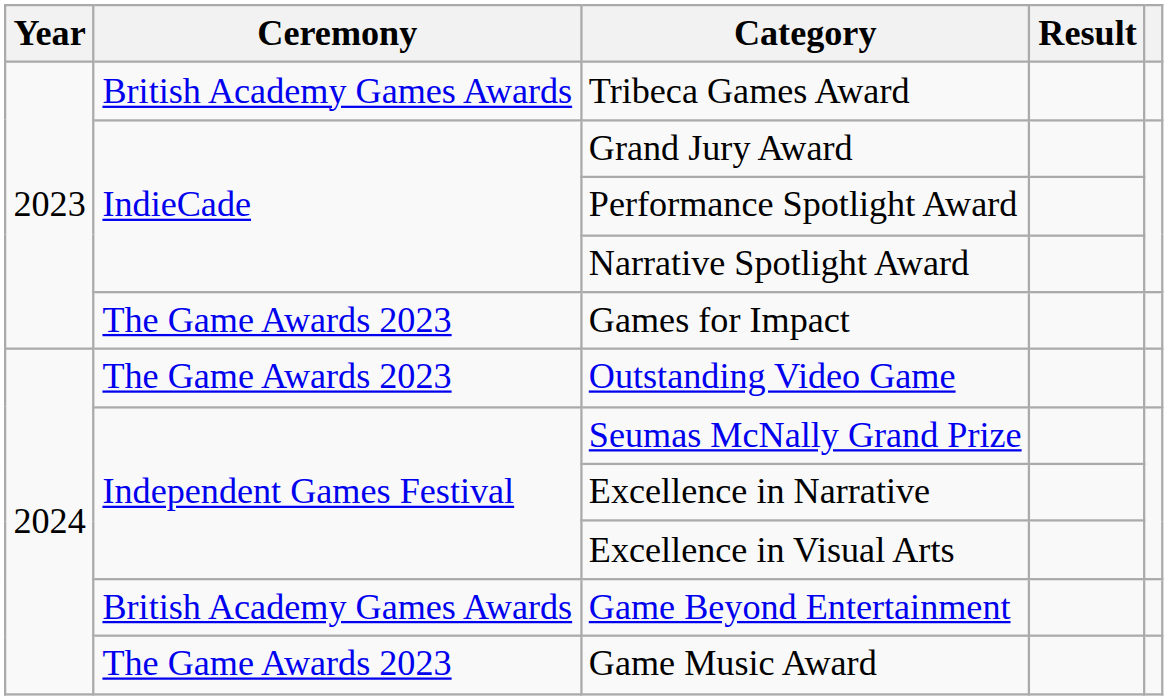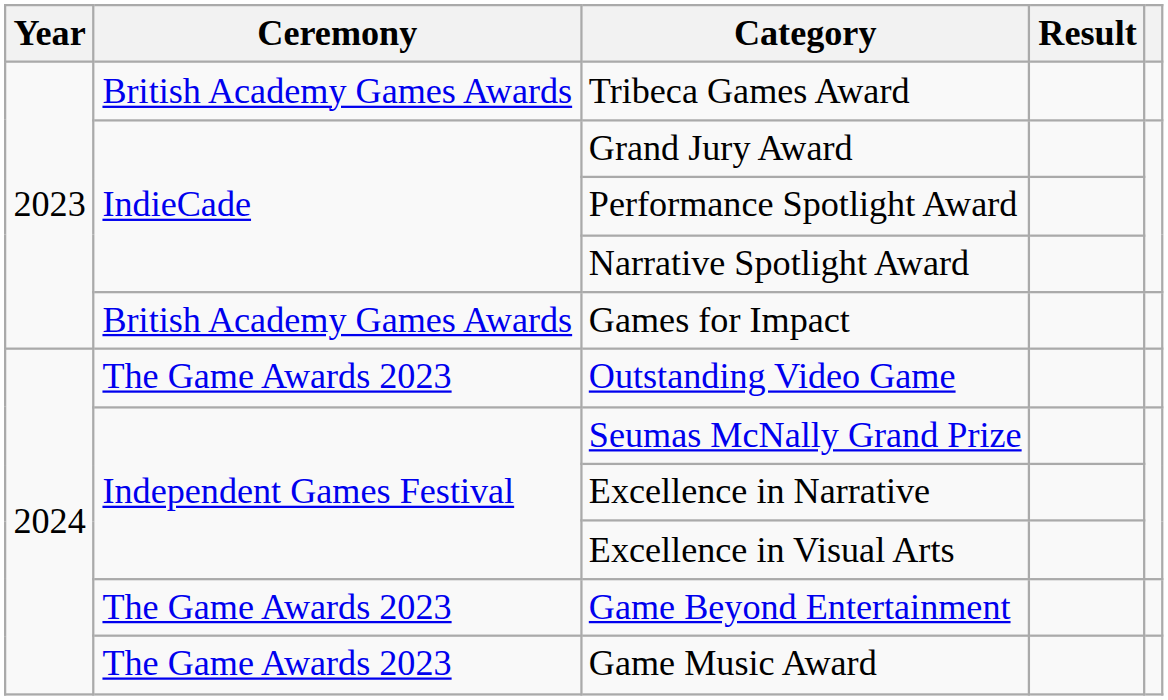Games for Impact | Ceremony: The Game Awards 2023 -> British Academy Games Awards
Game Beyond Entertainment | Ceremony: British Academy Games Awards -> The Game Awards 2023
